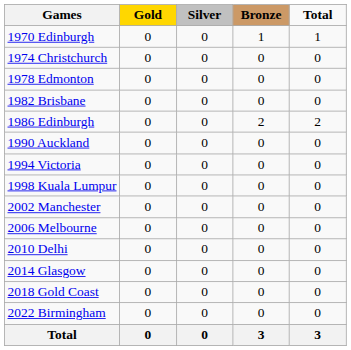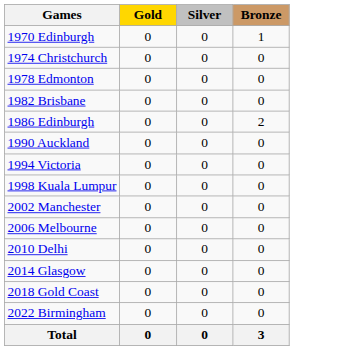- column: Total | 1 | 0 | 0 | 0 | 2 | 0 | 0 | 0 | 0 | 0 | 0 | 0 | 0 | 0 | 3
